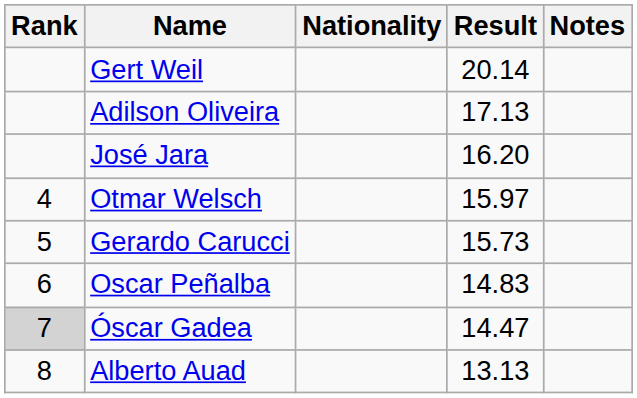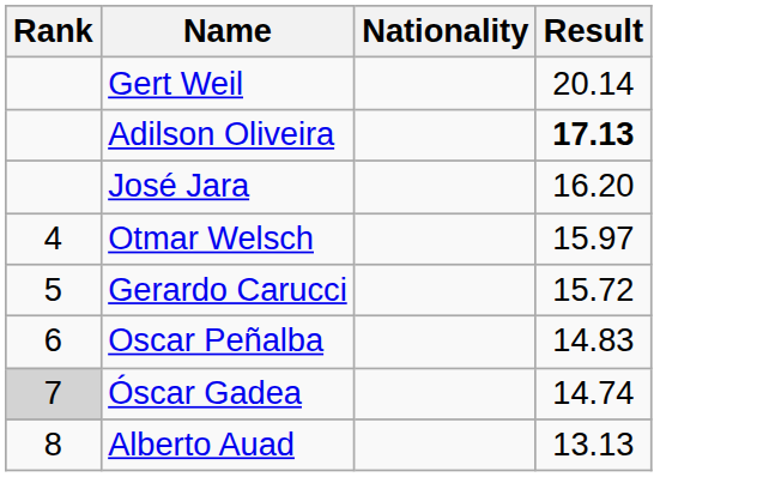- column: Notes
Adilson Oliveira | Result: normal -> bold
Gerardo Carucci | Result: 15.73 -> 15.72
Óscar Gadea | Result: 14.47 -> 14.74
